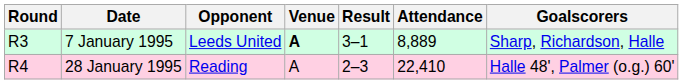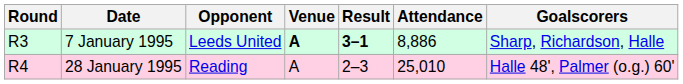7 January 1995 | Result: normal -> bold
7 January 1995 | Attendance: 8,889 -> 8,886
28 January 1995 | Attendance: 22,410 -> 25,010
